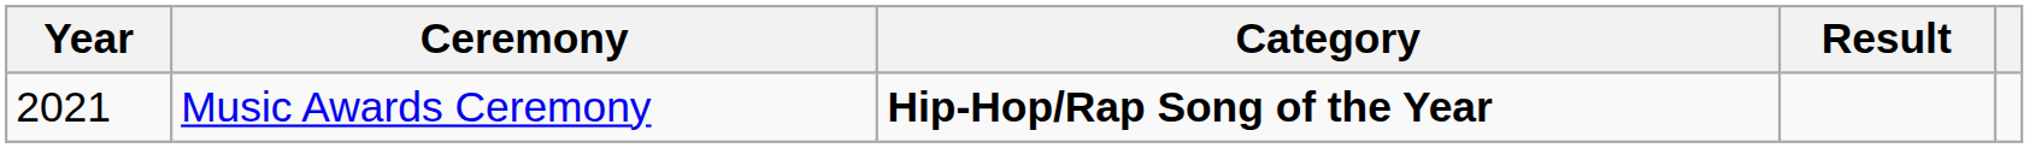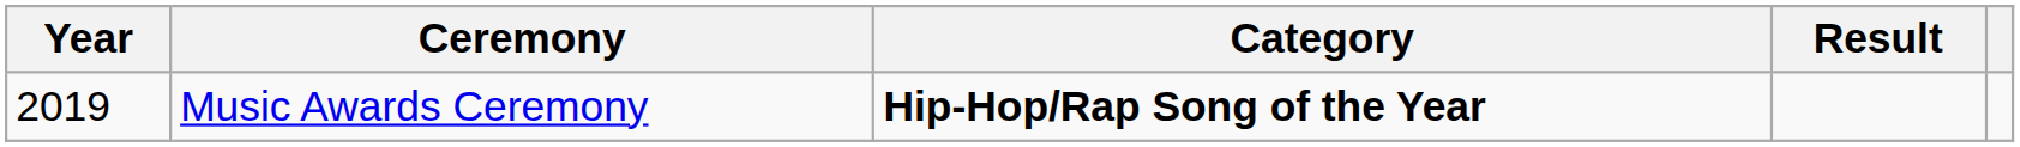Music Awards Ceremony | Year: 2021 -> 2019
